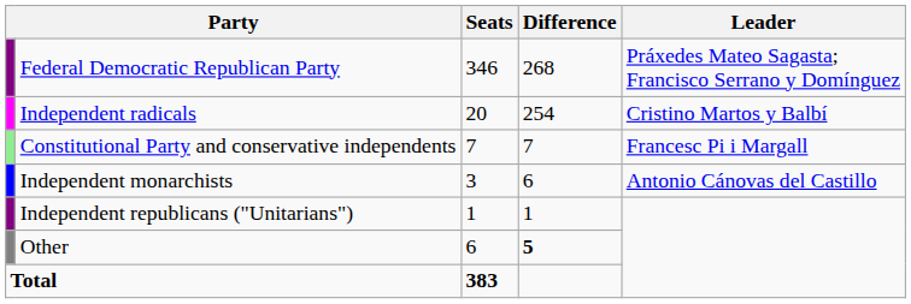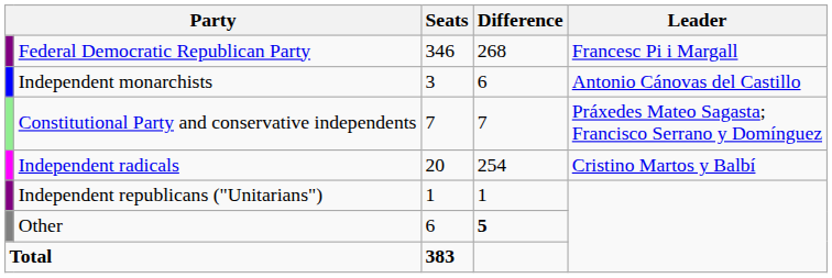Federal Democratic Republican Party | Leader: Práxedes Mateo Sagasta; Francisco Serrano y Domínguez -> Francesc Pi i Margall
rows swapped: Independent radicals <-> Independent monarchists
Constitutional Party and conservative independents | Leader: Francesc Pi i Margall -> Práxedes Mateo Sagasta; Francisco Serrano y Domínguez
